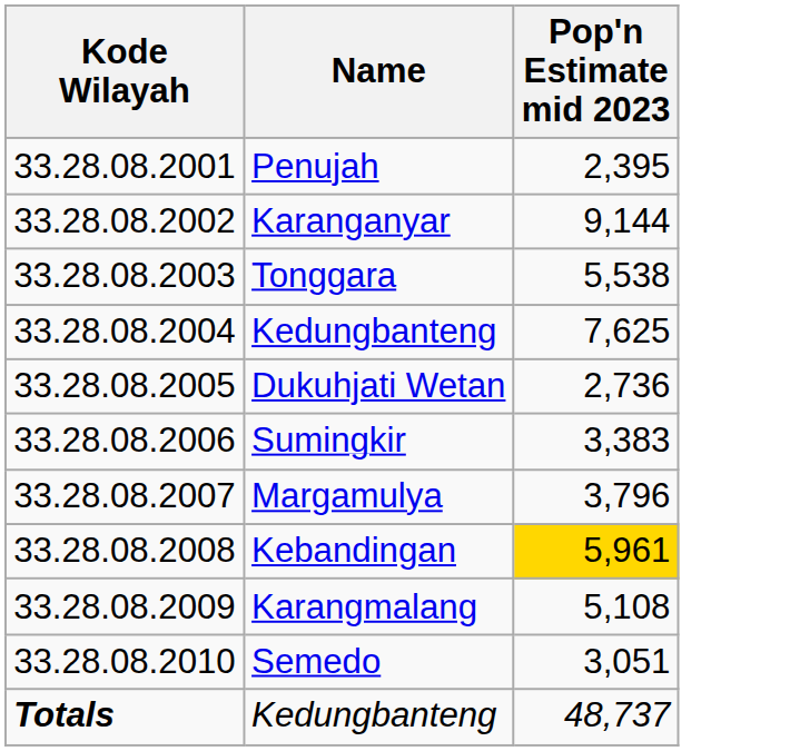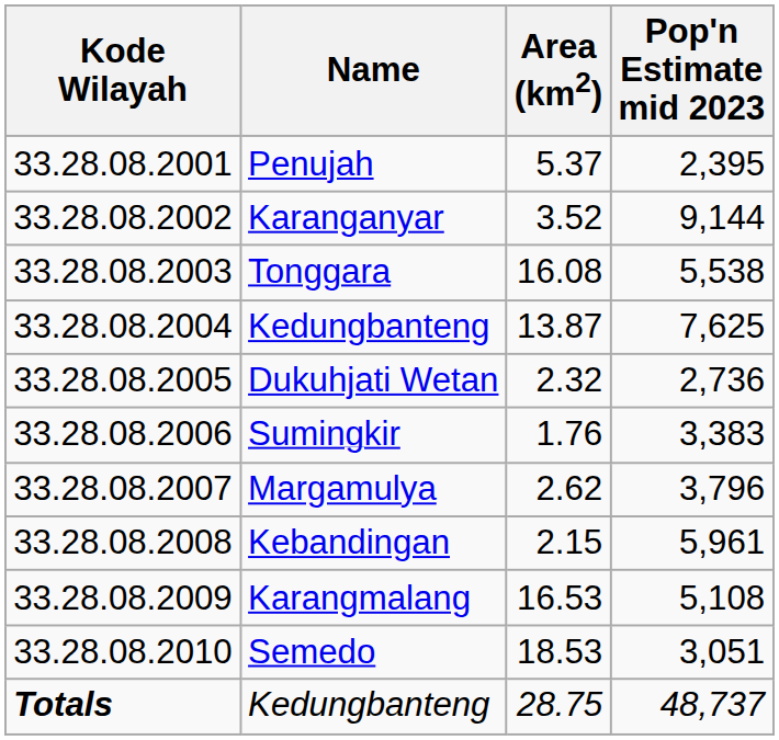+ column: Area (km2) | 5.37 | 3.52 | 16.08 | 13.87 | 2.32 | 1.76 | 2.62 | 2.15 | 16.53 | 18.53 | 28.75
Kebandingan | Pop'n Estimate mid 2023: gold background -> no background
